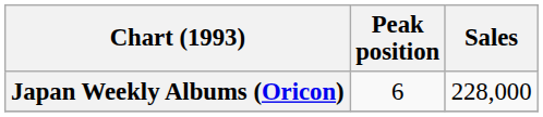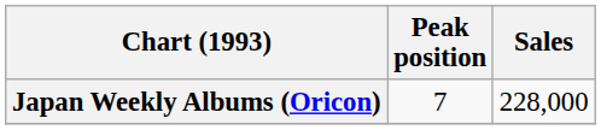Japan Weekly Albums (Oricon) | Peak position: 6 -> 7
